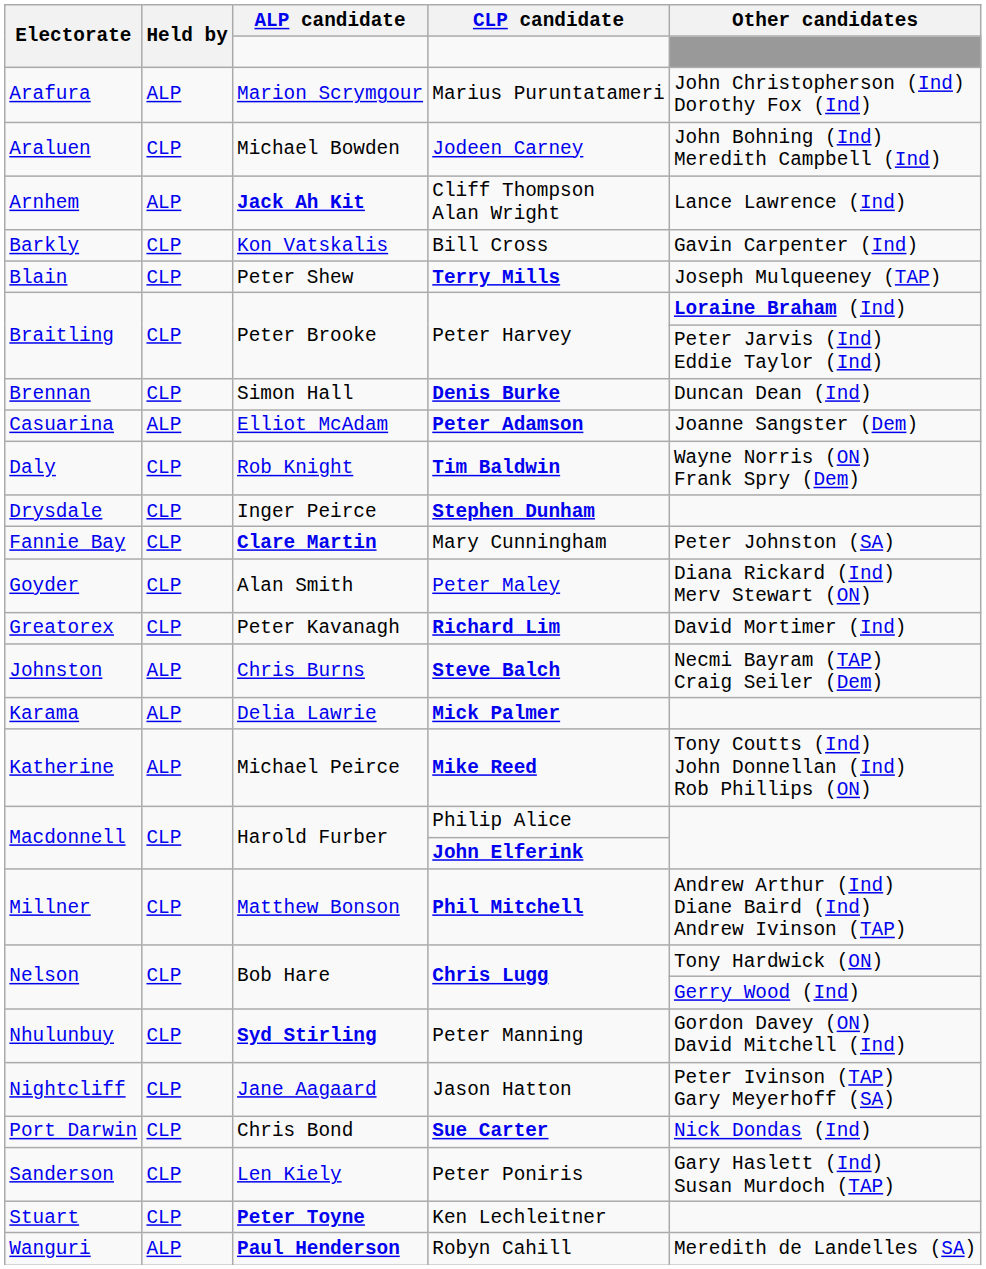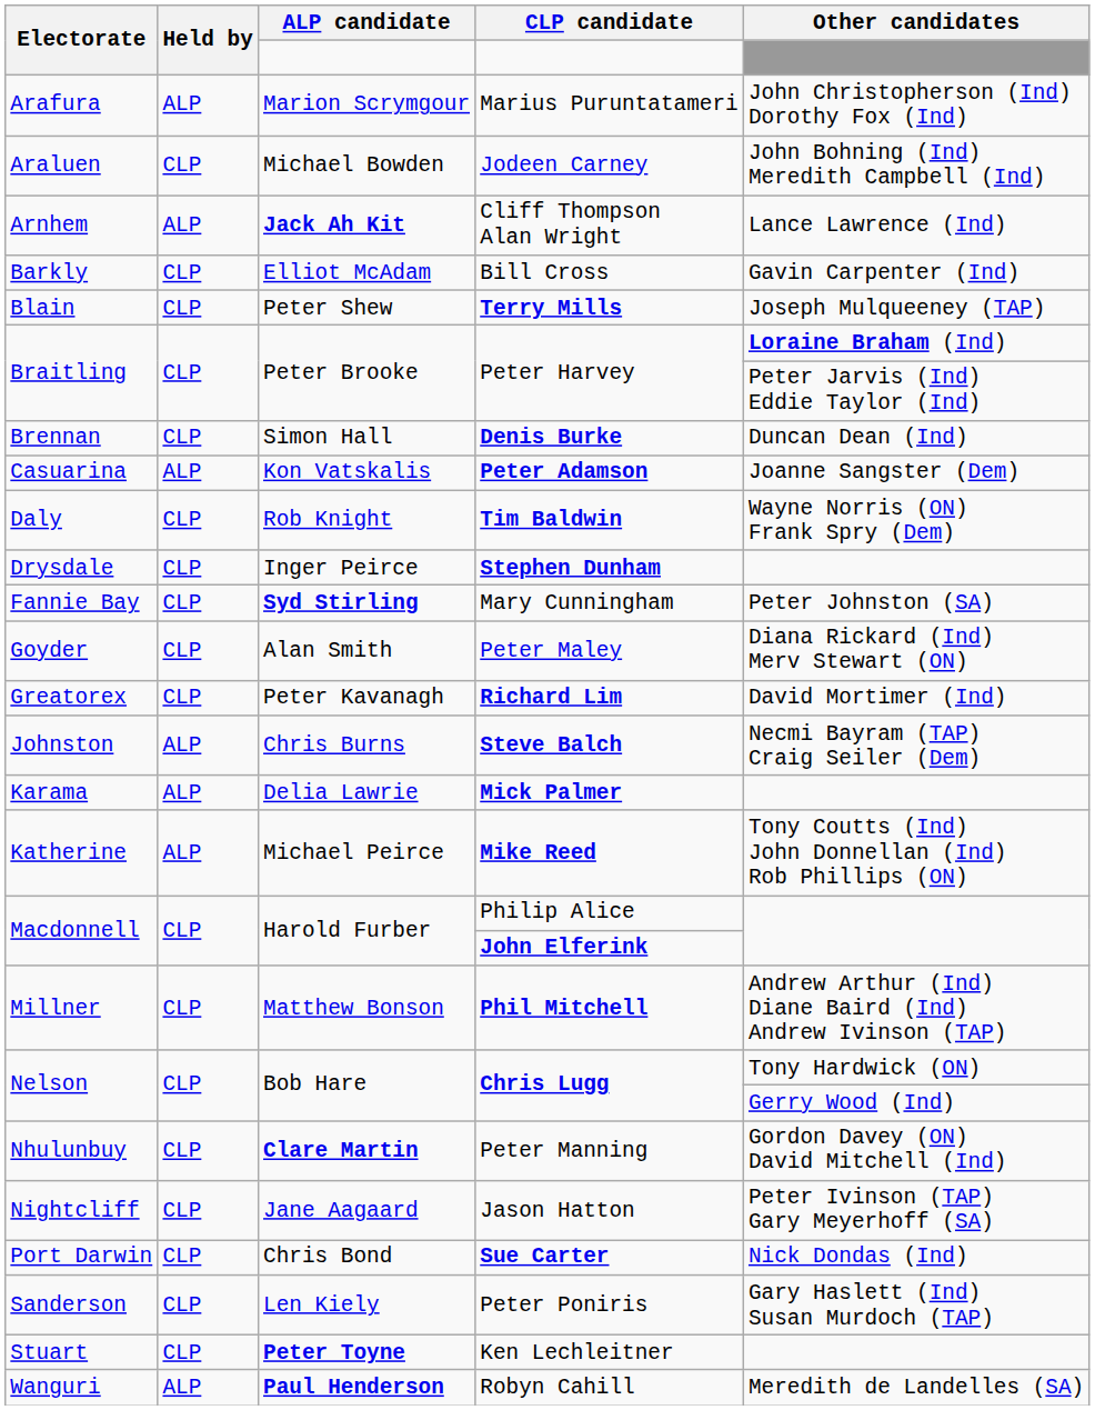Bill Cross | ALP candidate: Kon Vatskalis -> Elliot McAdam
Peter Adamson | ALP candidate: Elliot McAdam -> Kon Vatskalis
Mary Cunningham | ALP candidate: Clare Martin -> Syd Stirling
Peter Manning | ALP candidate: Syd Stirling -> Clare Martin
